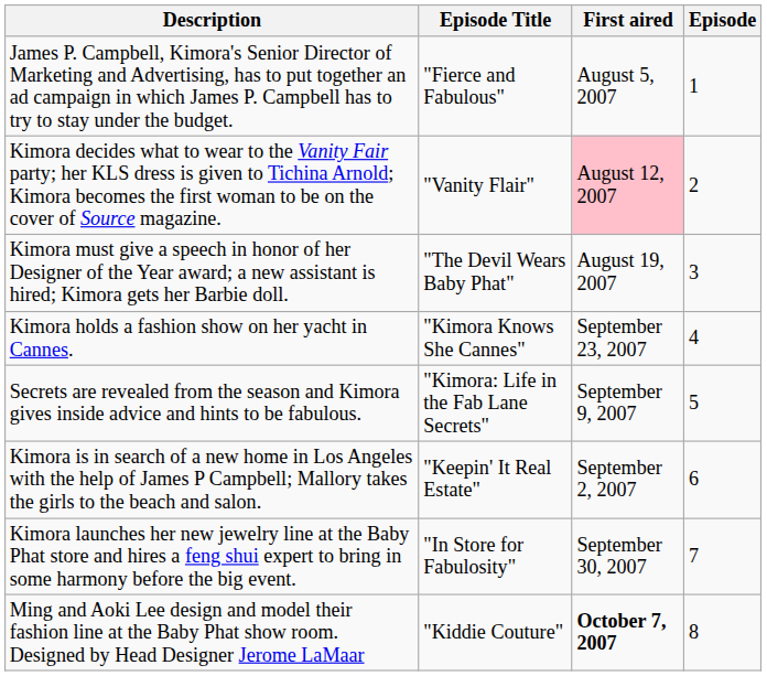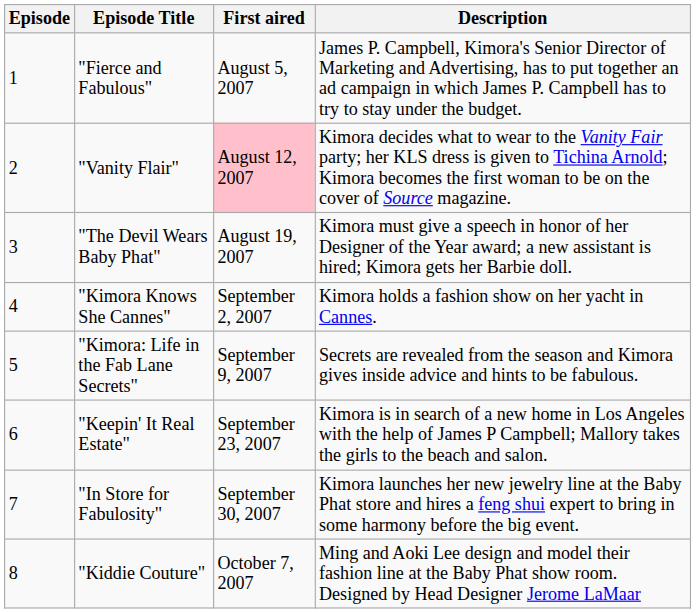columns swapped: Episode <-> Description
"Kimora Knows She Cannes" | First aired: September 23, 2007 -> September 2, 2007
"Keepin' It Real Estate" | First aired: September 2, 2007 -> September 23, 2007
"Kiddie Couture" | First aired: bold -> normal
